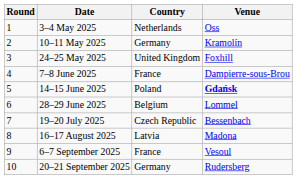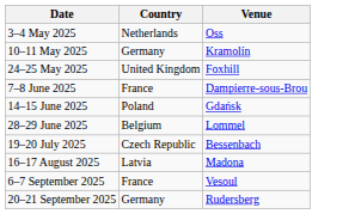- column: Round | 1 | 2 | 3 | 4 | 5 | 6 | 7 | 8 | 9 | 10
14–15 June 2025 | Venue: bold -> normal
